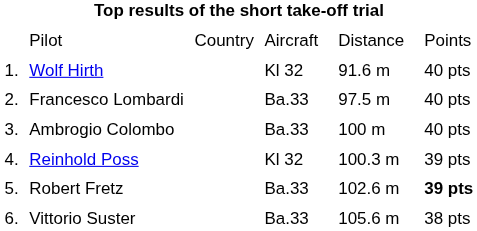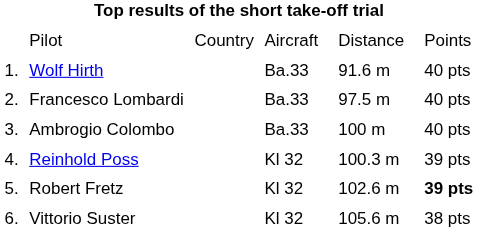Wolf Hirth | column 4: Kl 32 -> Ba.33
Robert Fretz | column 4: Ba.33 -> Kl 32
Vittorio Suster | column 4: Ba.33 -> Kl 32
